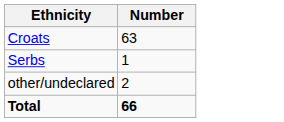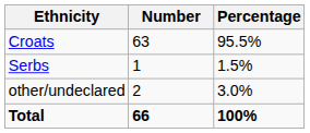+ column: Percentage | 95.5% | 1.5% | 3.0% | 100%
